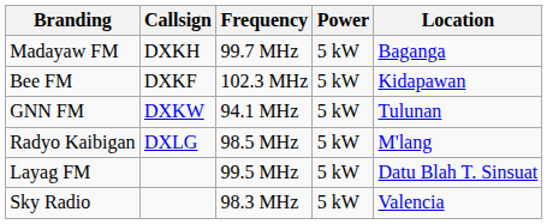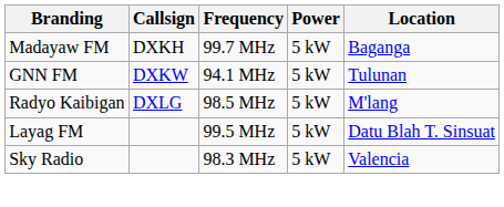- row: Bee FM | DXKF | 102.3 MHz | 5 kW | Kidapawan
